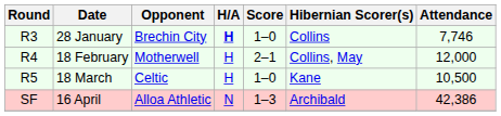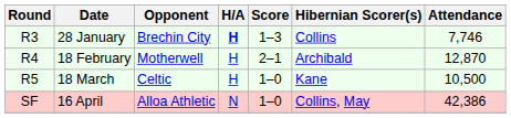28 January | Score: 1–0 -> 1–3
18 February | Hibernian Scorer(s): Collins, May -> Archibald
18 February | Attendance: 12,000 -> 12,870
16 April | Score: 1–3 -> 1–0
16 April | Hibernian Scorer(s): Archibald -> Collins, May
